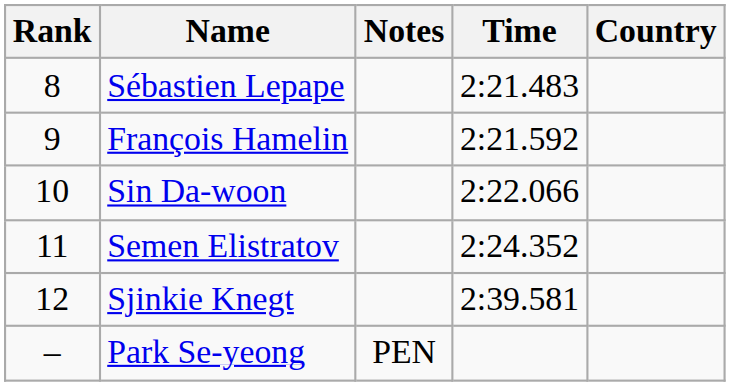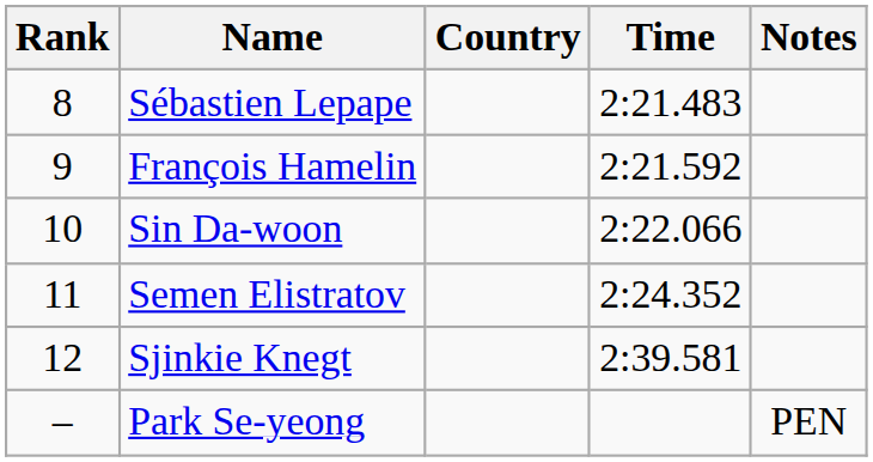columns swapped: Country <-> Notes
